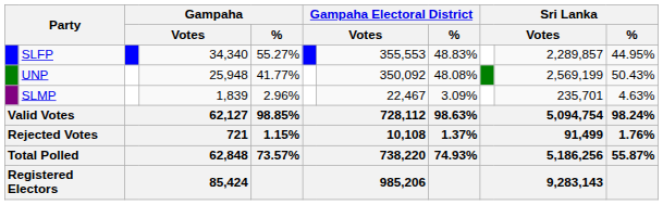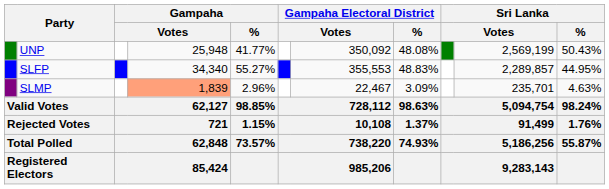rows swapped: SLFP <-> UNP
SLMP | column 4: no background -> lightsalmon background
